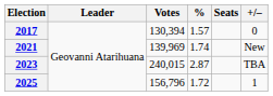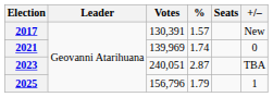2017 | Votes: 130,394 -> 130,391
2017 | +/–: 0 -> New
2021 | +/–: New -> 0
2023 | Votes: 240,015 -> 240,051
2025 | %: 1.72 -> 1.79
